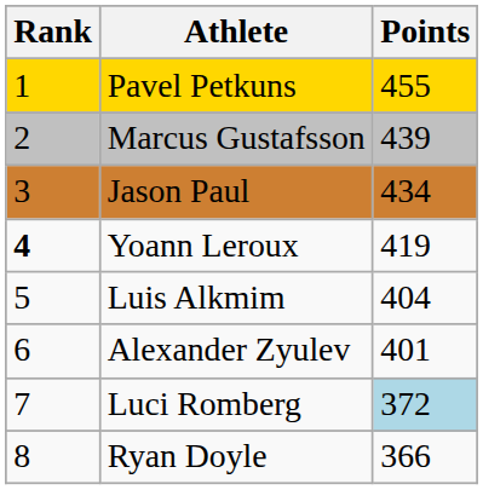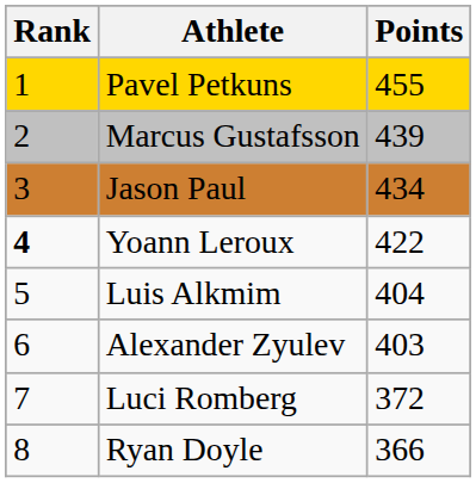Yoann Leroux | Points: 419 -> 422
Alexander Zyulev | Points: 401 -> 403
Luci Romberg | Points: lightblue background -> no background
